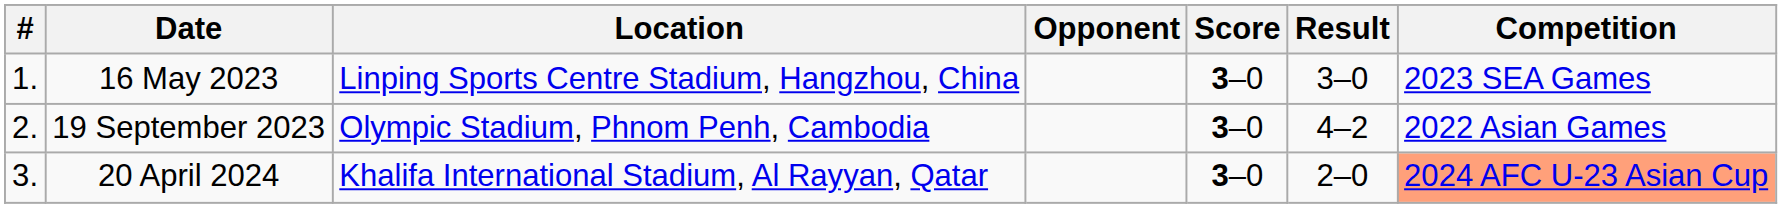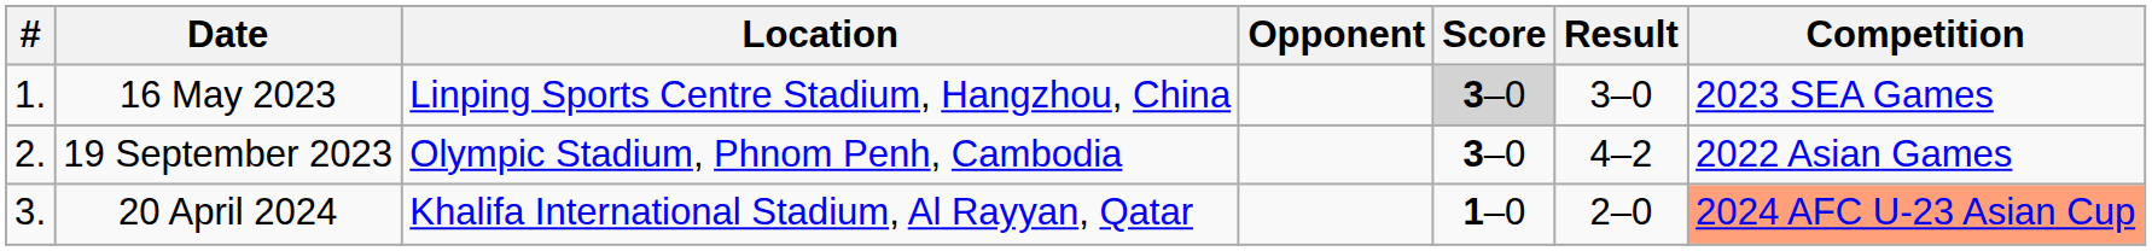16 May 2023 | Score: no background -> lightgrey background
20 April 2024 | Score: 3–0 -> 1–0
